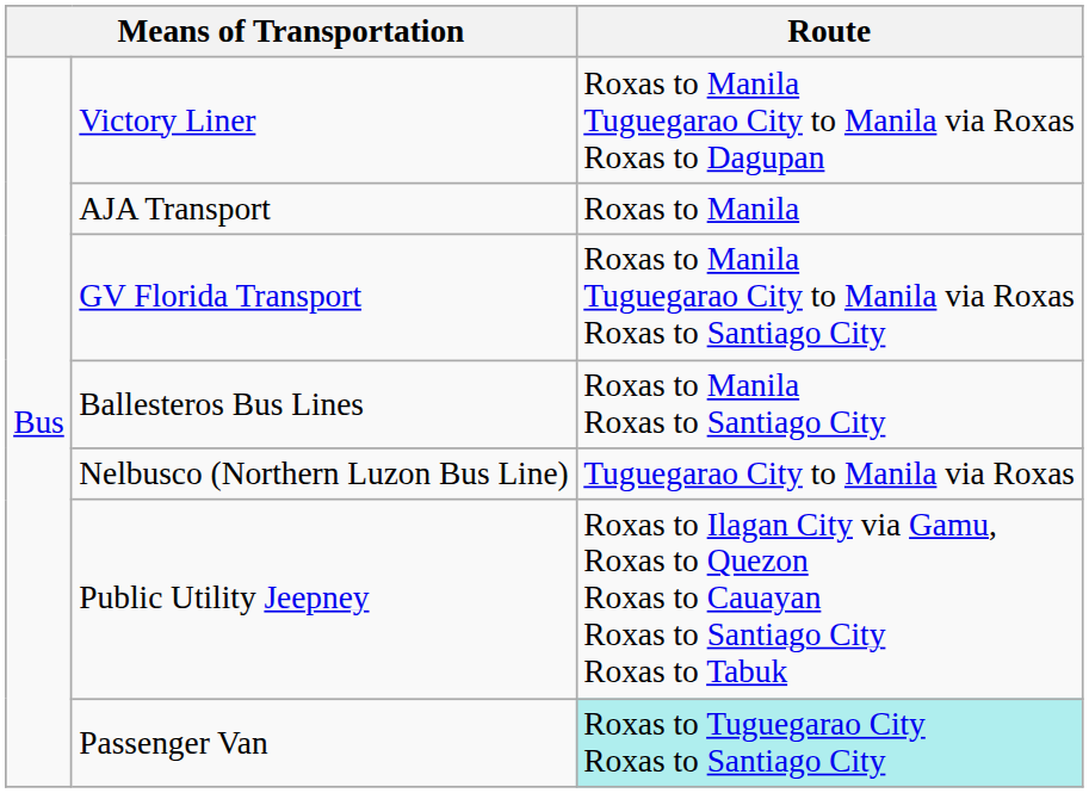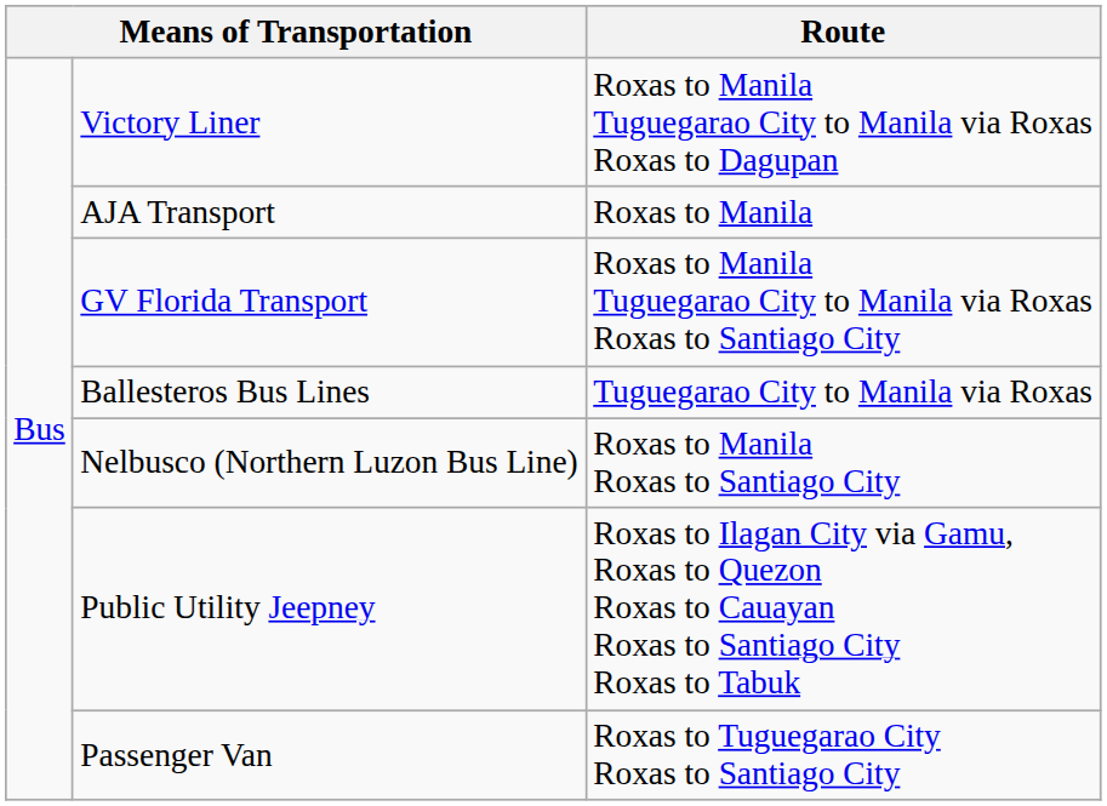Ballesteros Bus Lines | Route: Roxas to Manila Roxas to Santiago City -> Tuguegarao City to Manila via Roxas
Nelbusco (Northern Luzon Bus Line) | Route: Tuguegarao City to Manila via Roxas -> Roxas to Manila Roxas to Santiago City
Passenger Van | Route: paleturquoise background -> no background
